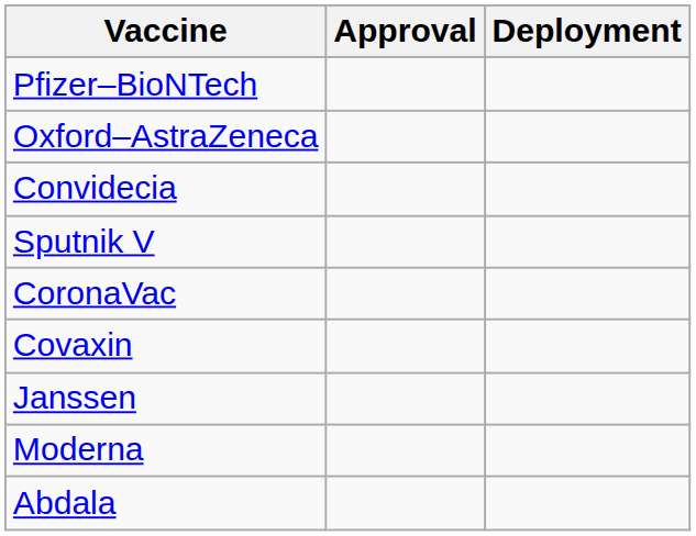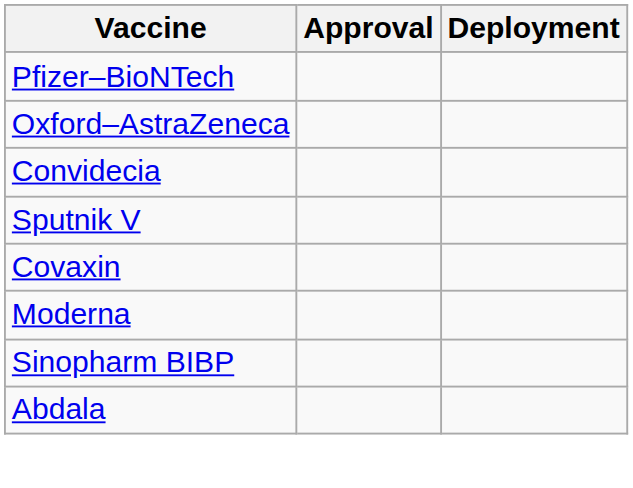- row: CoronaVac
- row: Janssen
+ row: Sinopharm BIBP
